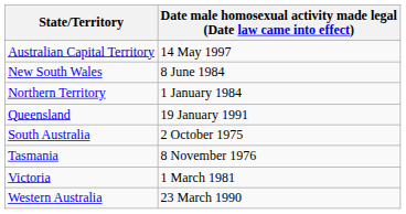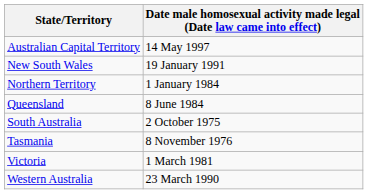New South Wales | column 2: 8 June 1984 -> 19 January 1991
Queensland | column 2: 19 January 1991 -> 8 June 1984
